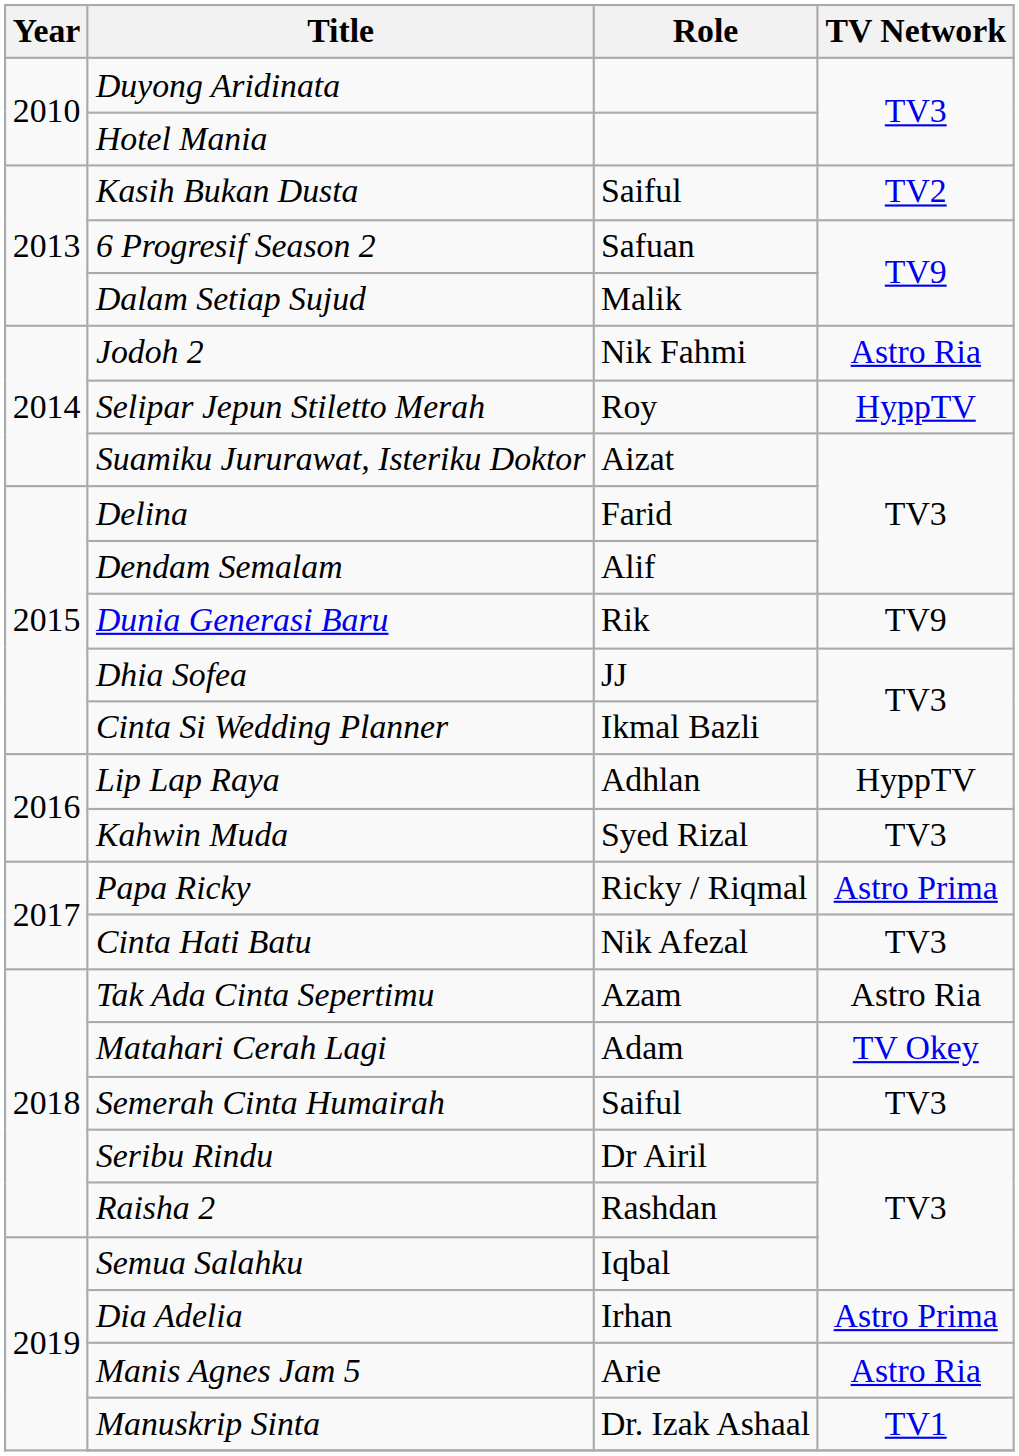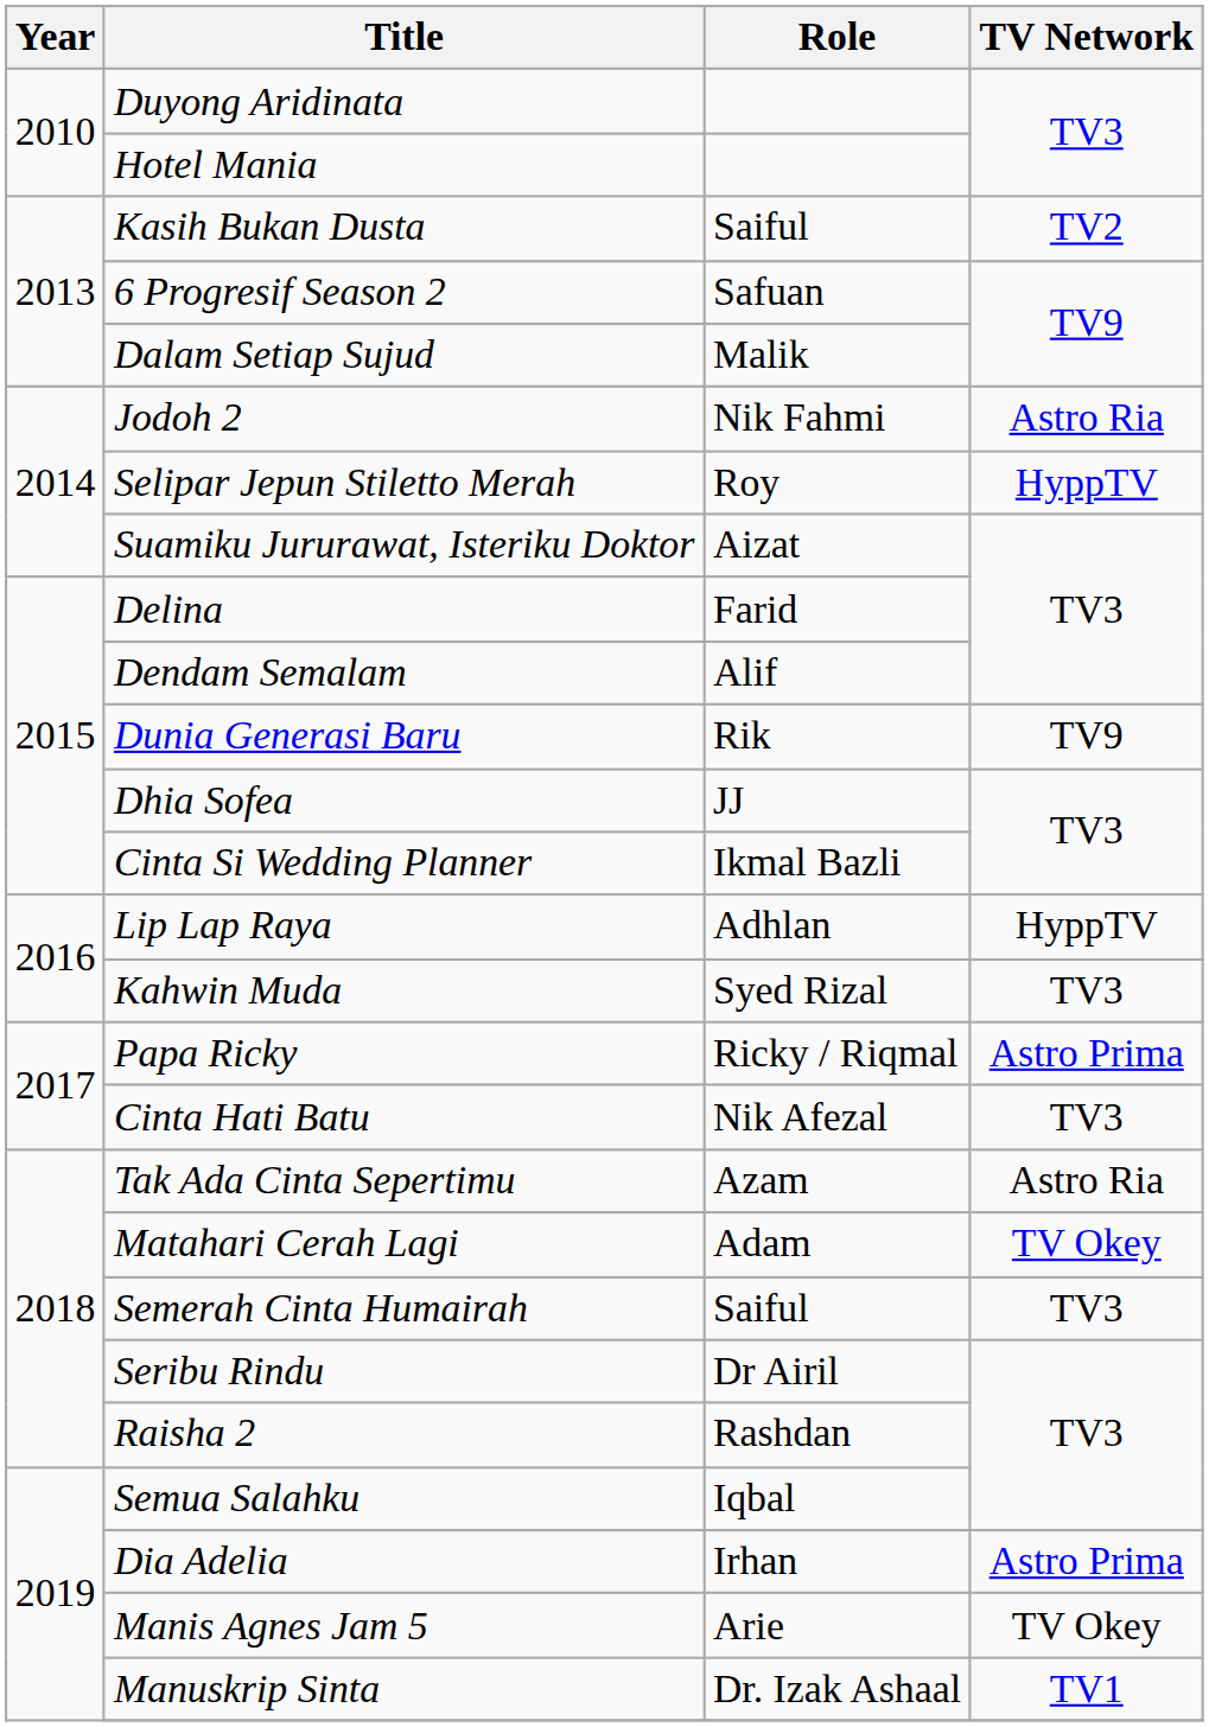Manis Agnes Jam 5 | TV Network: Astro Ria -> TV Okey
